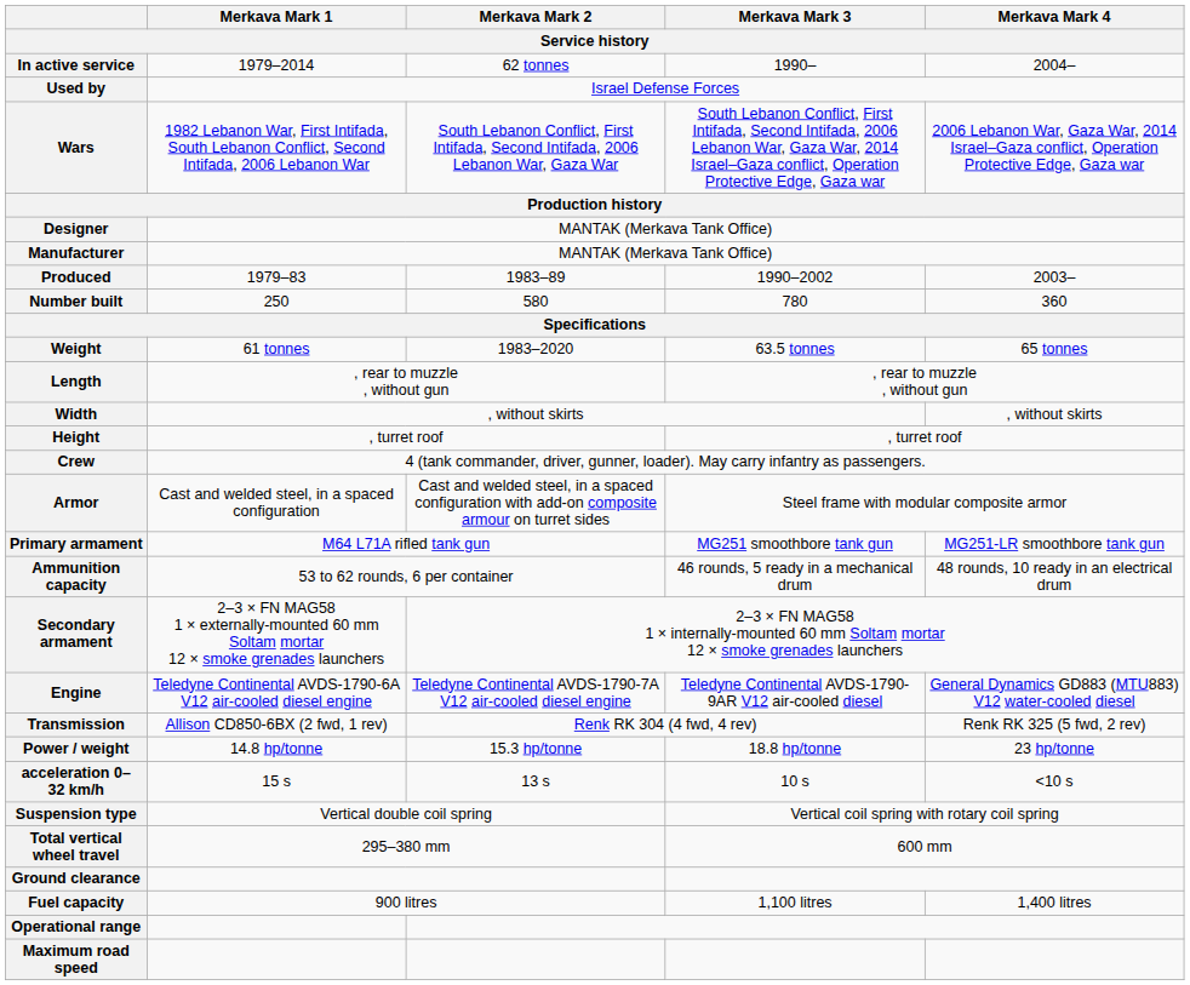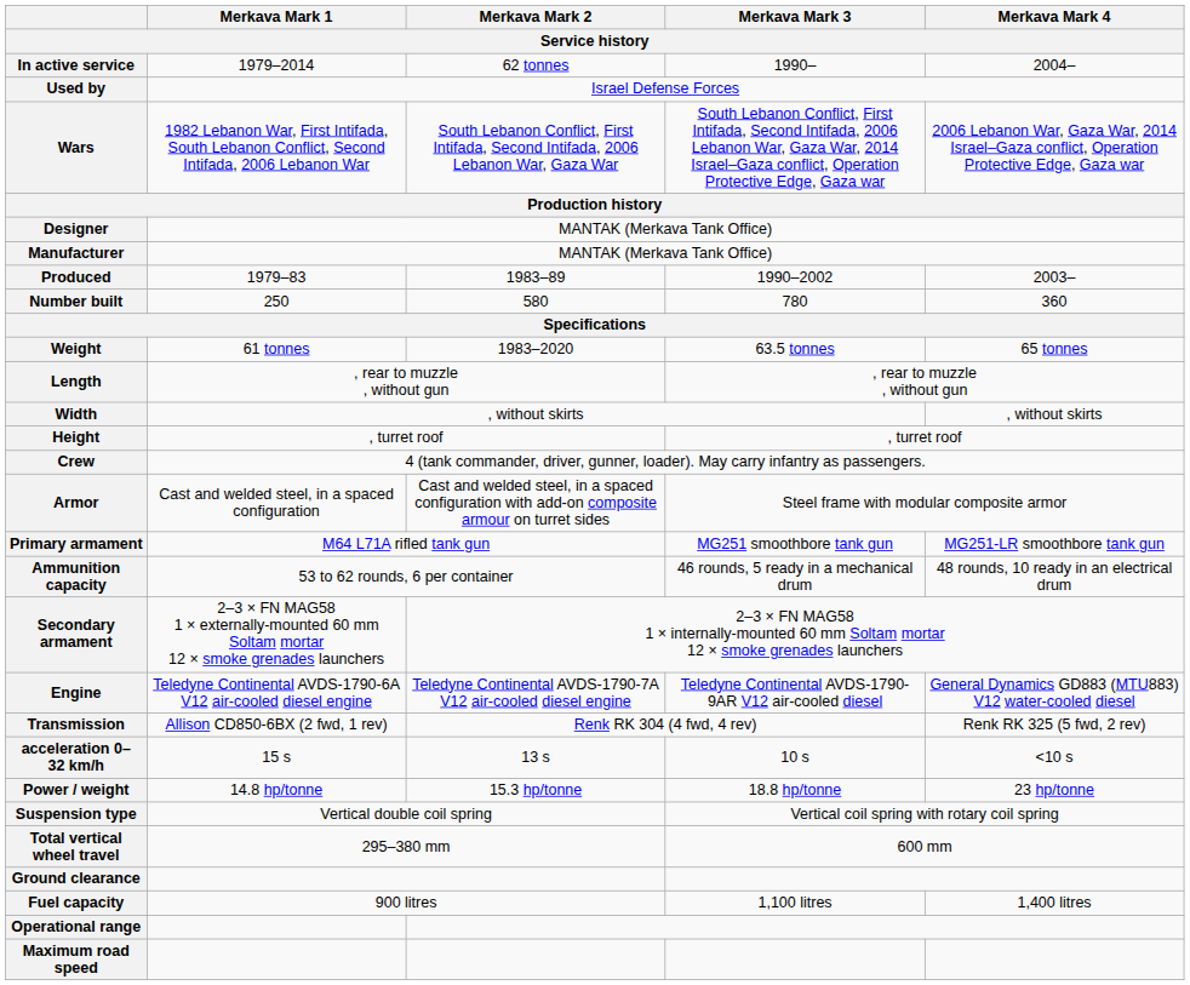rows swapped: acceleration 0–32 km/h <-> Power / weight
